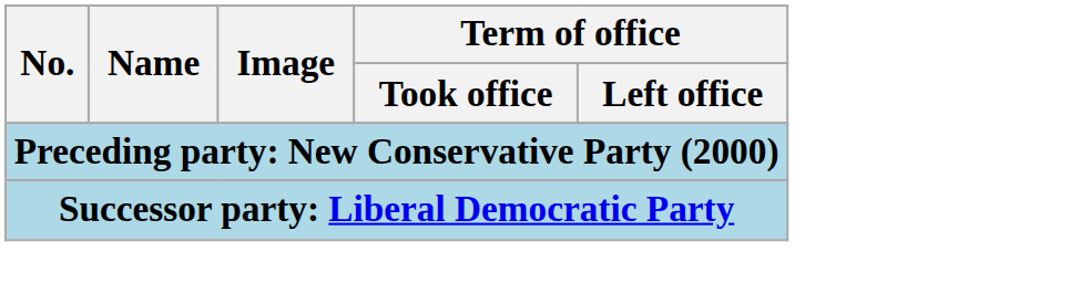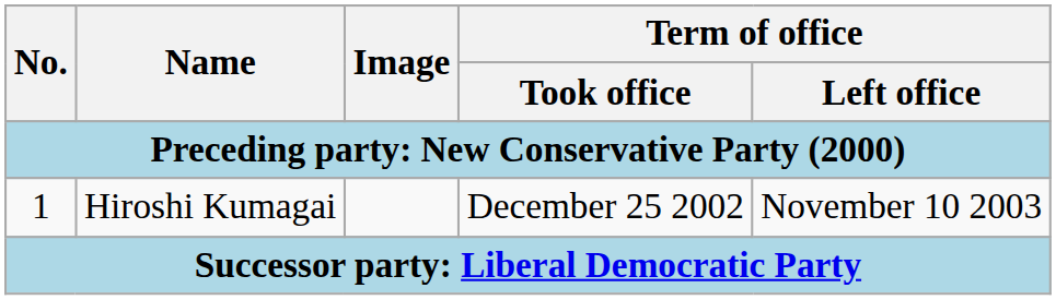+ row: 1 | Hiroshi Kumagai | December 25 2002 | November 10 2003
